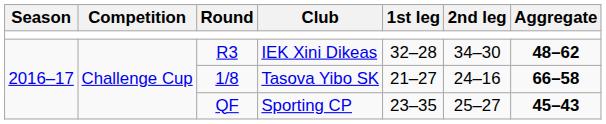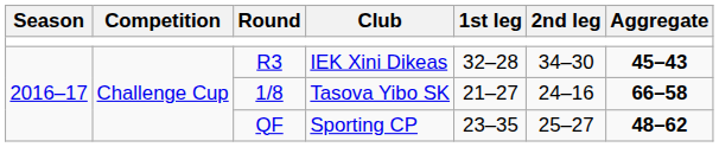IEK Xini Dikeas | Aggregate: 48–62 -> 45–43
Sporting CP | Aggregate: 45–43 -> 48–62
